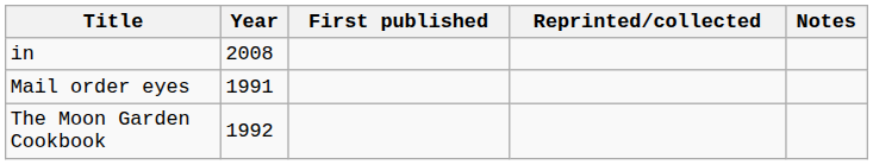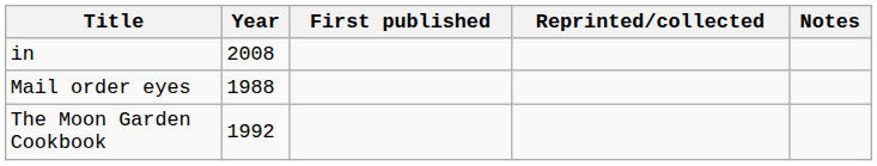Mail order eyes | Year: 1991 -> 1988
